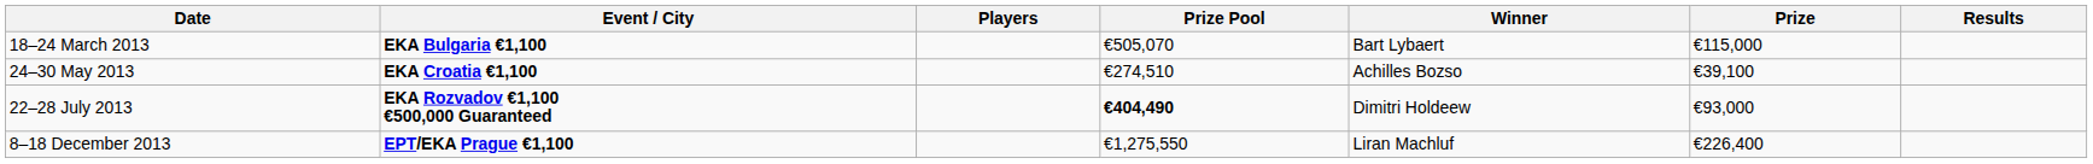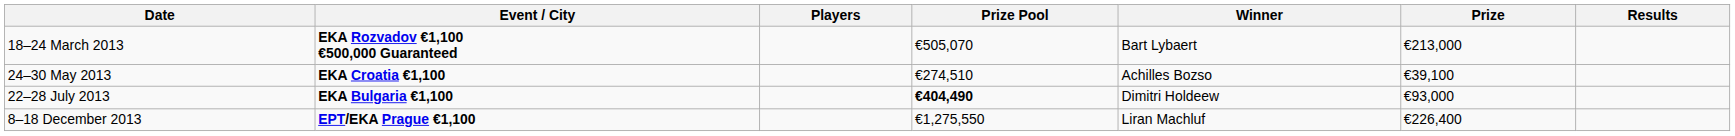18–24 March 2013 | Event / City: EKA Bulgaria €1,100 -> EKA Rozvadov €1,100 €500,000 Guaranteed
18–24 March 2013 | Prize: €115,000 -> €213,000
22–28 July 2013 | Event / City: EKA Rozvadov €1,100 €500,000 Guaranteed -> EKA Bulgaria €1,100
